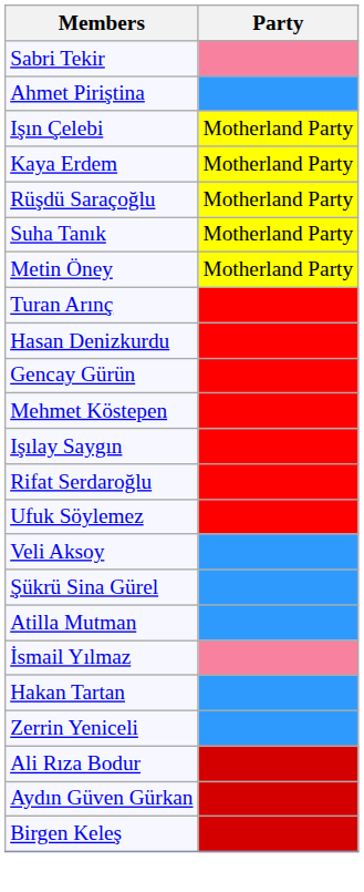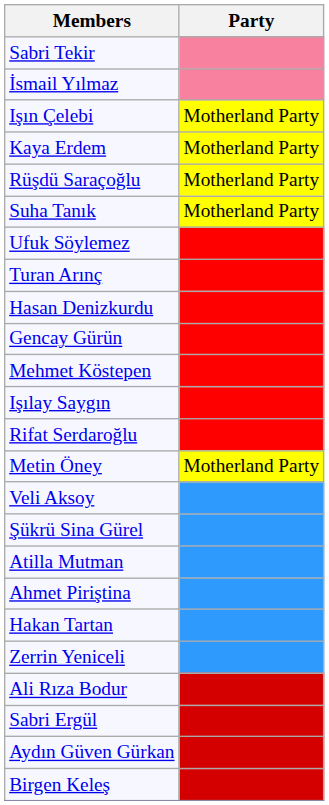rows swapped: İsmail Yılmaz <-> Ahmet Piriştina
rows swapped: Metin Öney <-> Ufuk Söylemez
+ row: Sabri Ergül
